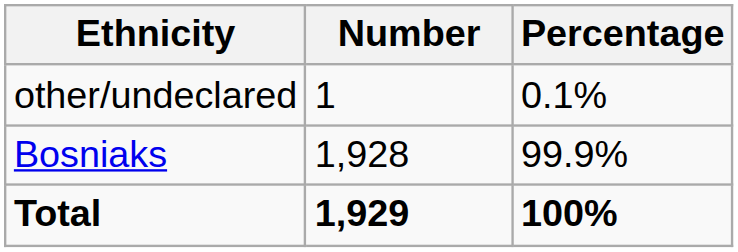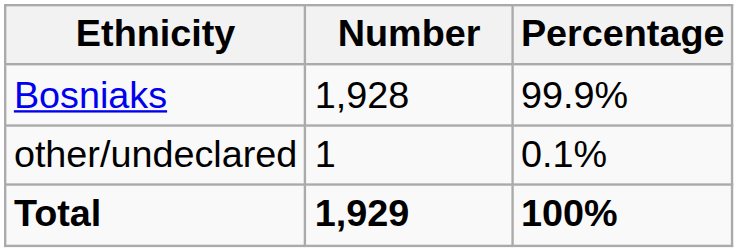rows swapped: Bosniaks <-> other/undeclared
